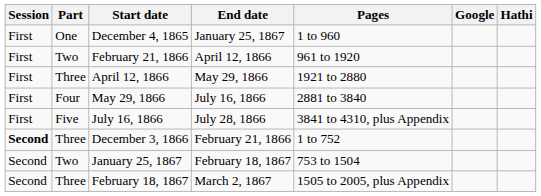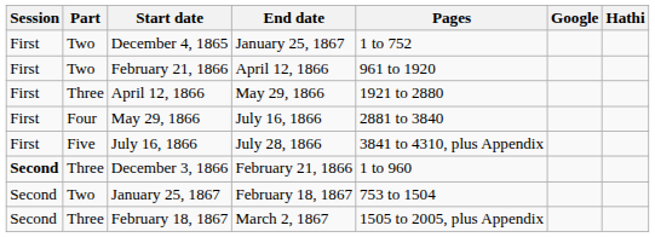December 4, 1865 | Part: One -> Two
December 4, 1865 | Pages: 1 to 960 -> 1 to 752
December 3, 1866 | Pages: 1 to 752 -> 1 to 960
